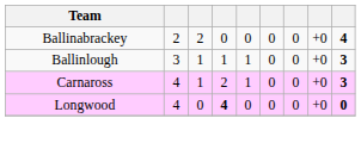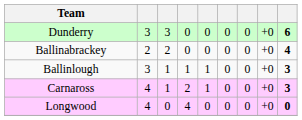+ row: Dunderry | 3 | 3 | 0 | 0 | 0 | 0 | +0 | 6
Longwood | column 4: bold -> normal
